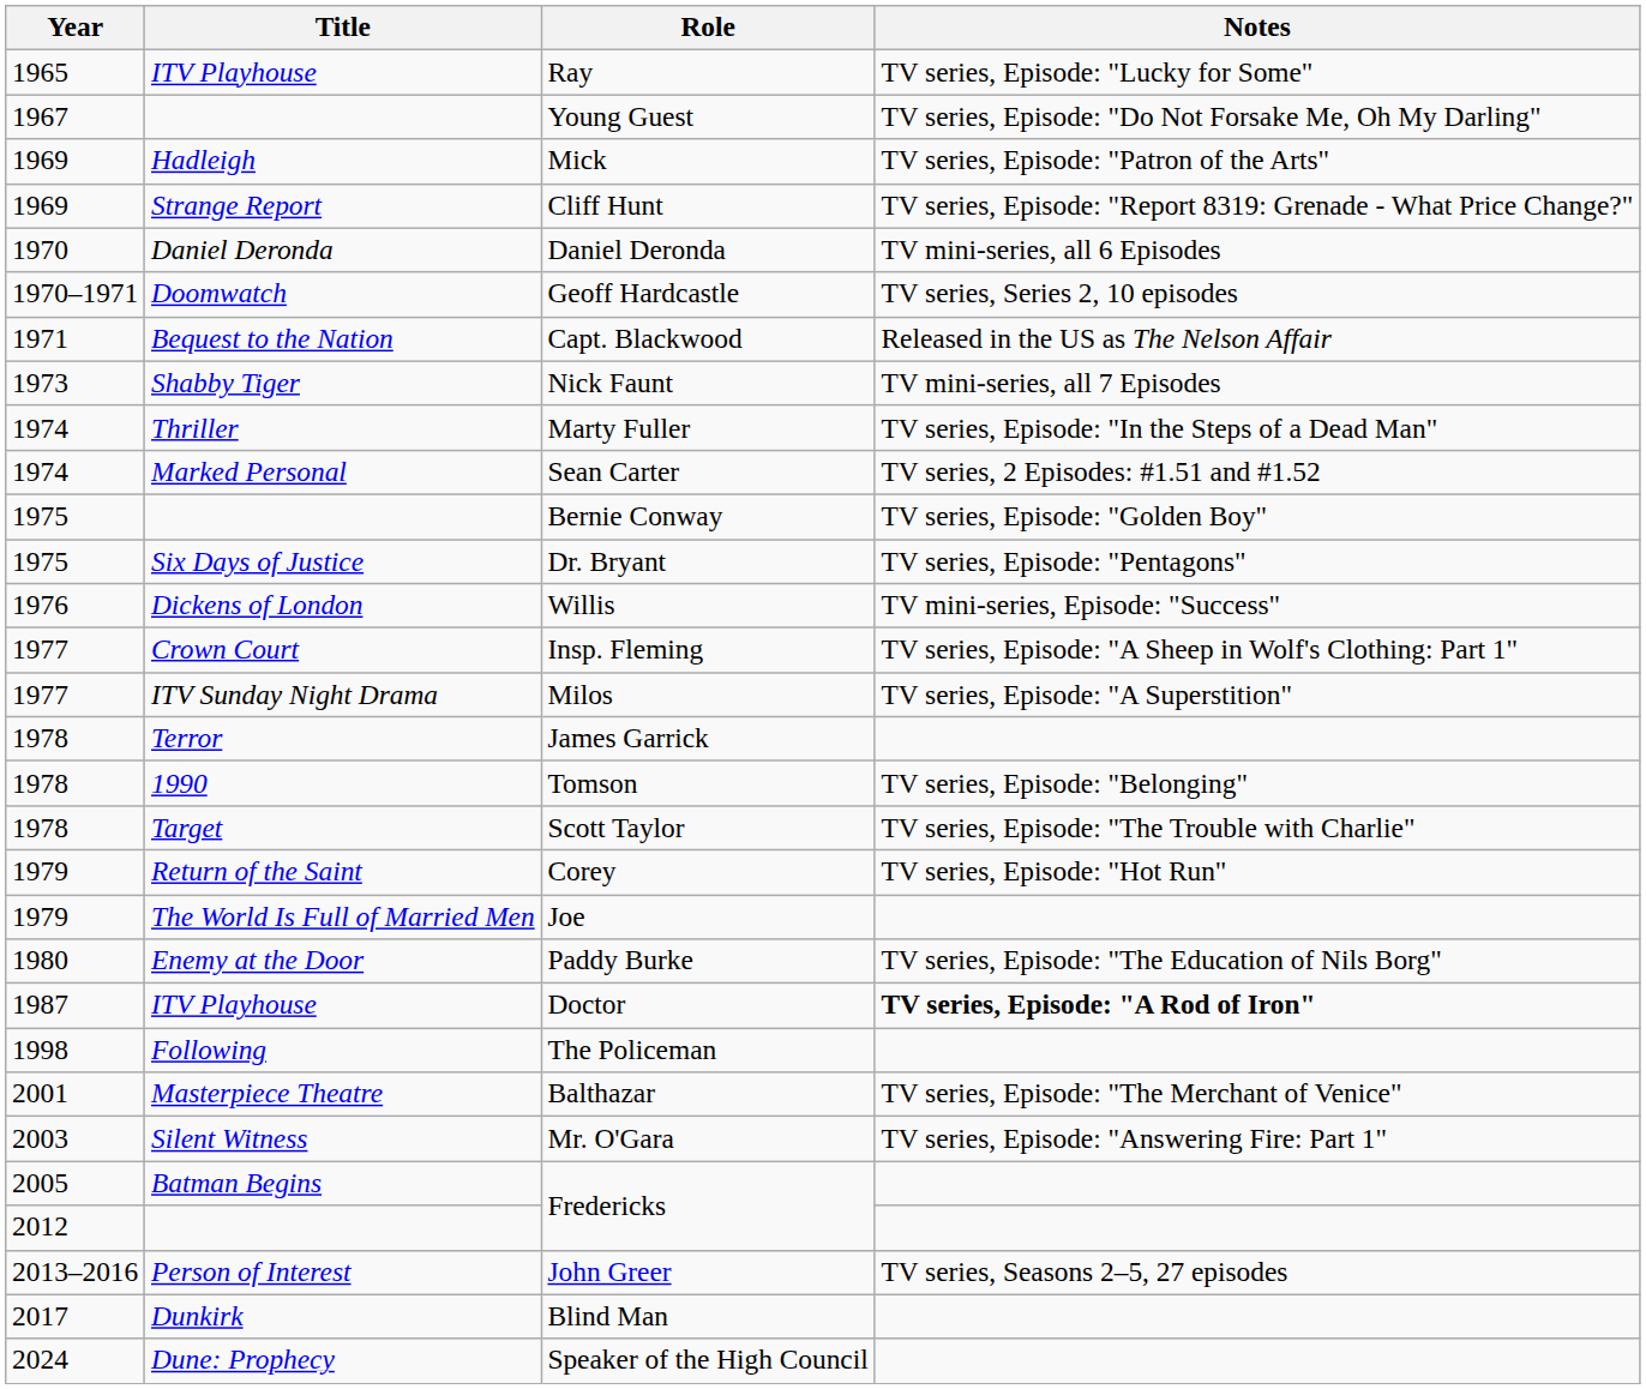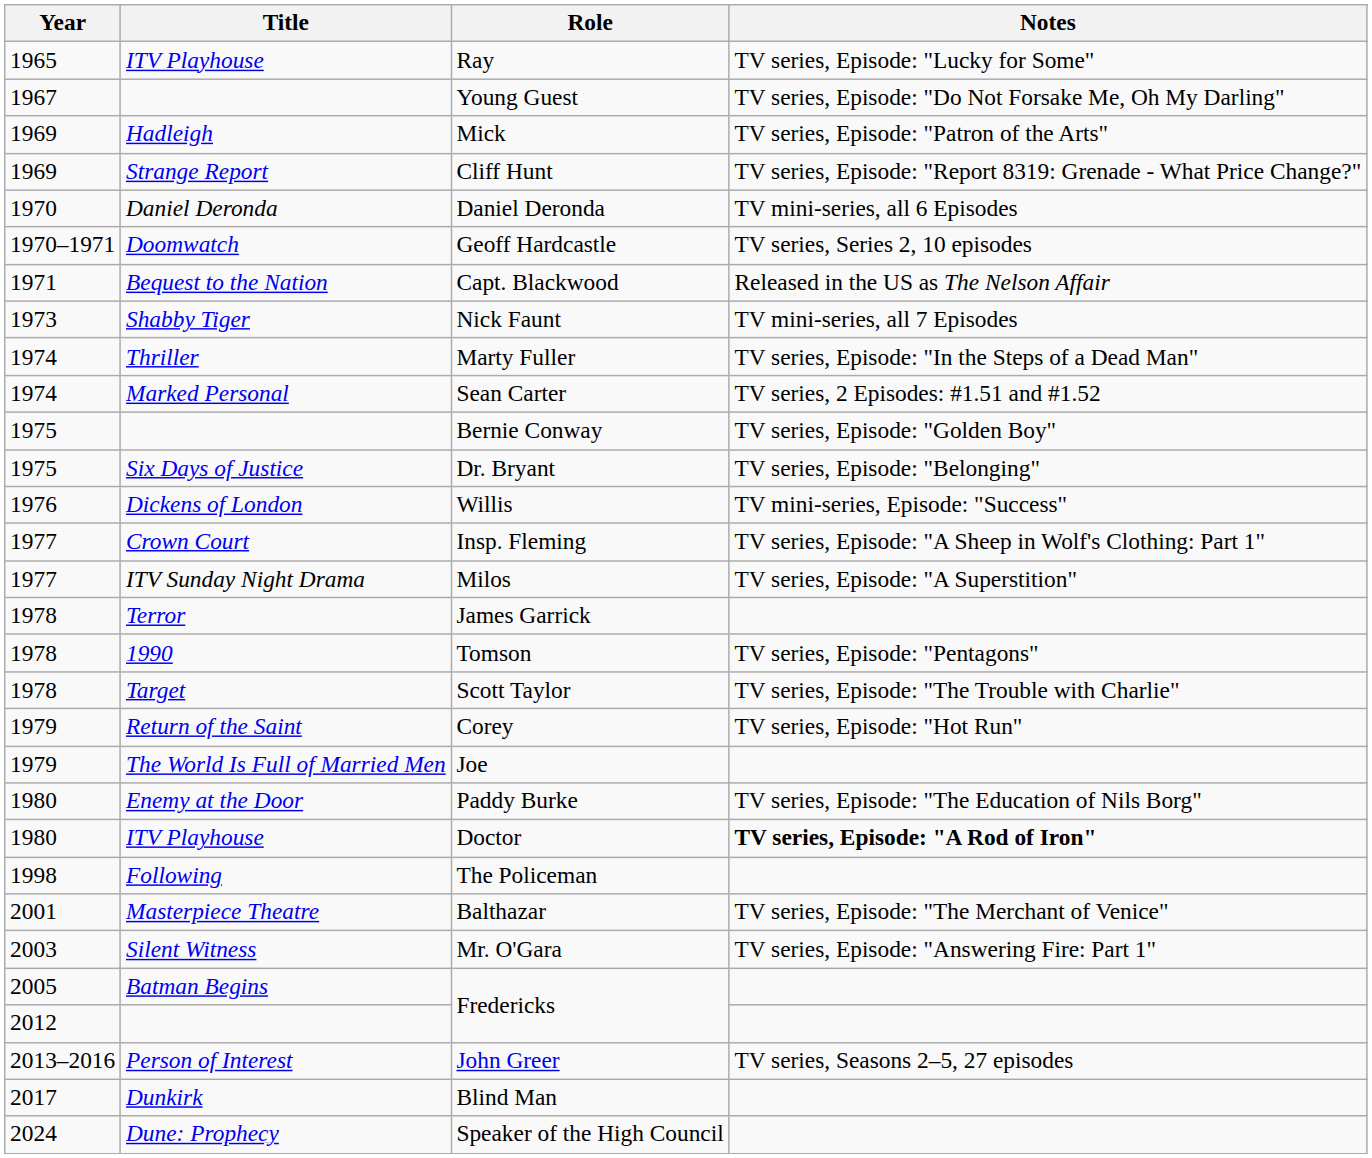Dr. Bryant | Notes: TV series, Episode: "Pentagons" -> TV series, Episode: "Belonging"
Tomson | Notes: TV series, Episode: "Belonging" -> TV series, Episode: "Pentagons"
Doctor | Year: 1987 -> 1980
